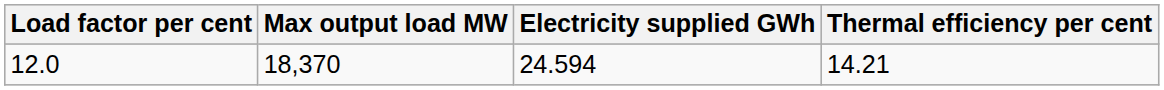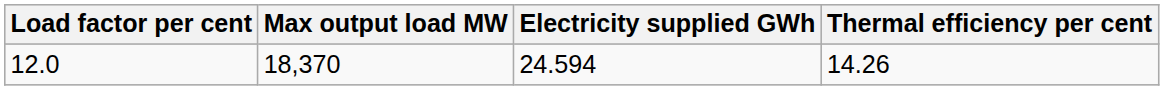12.0 | Thermal efficiency per cent: 14.21 -> 14.26
